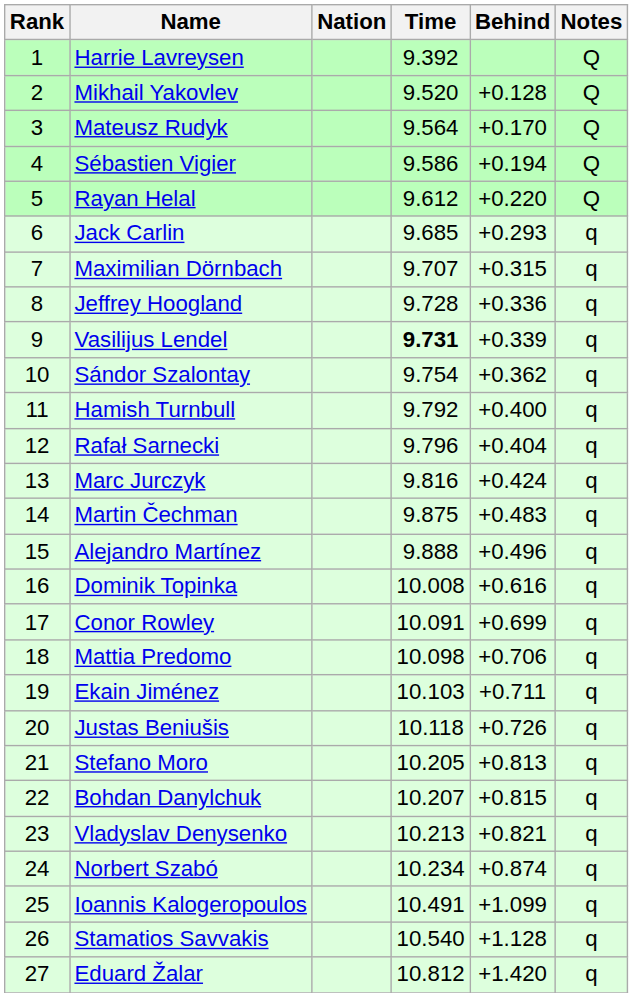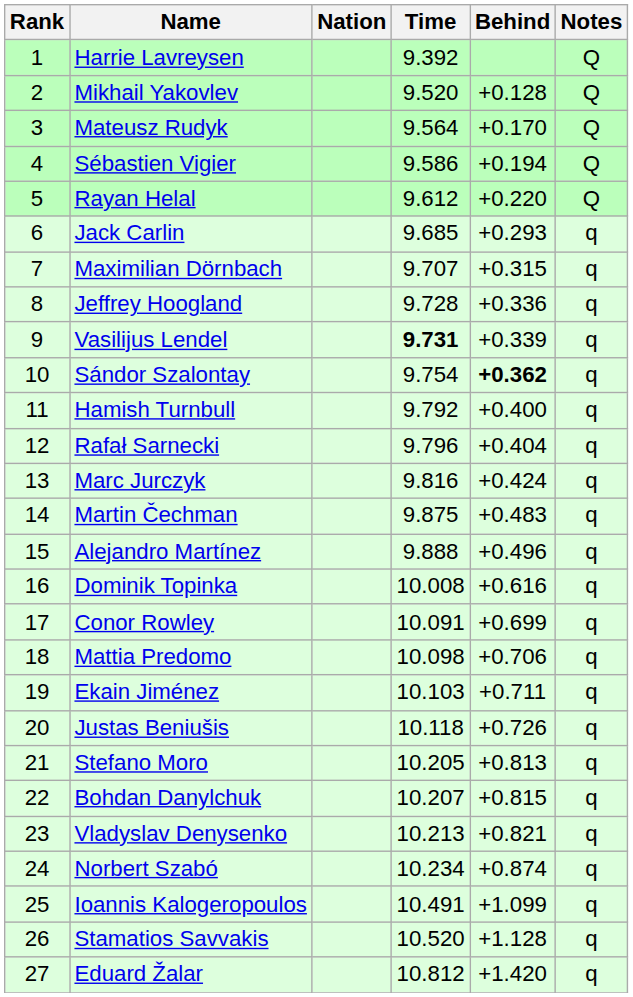Sándor Szalontay | Behind: normal -> bold
Stamatios Savvakis | Time: 10.540 -> 10.520
